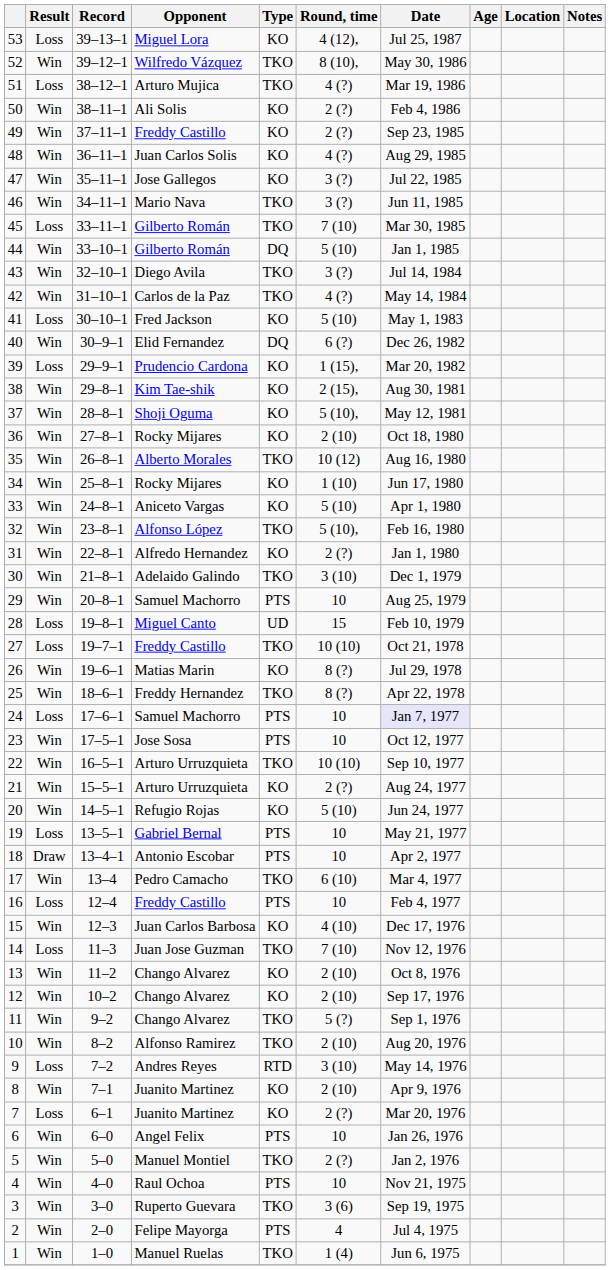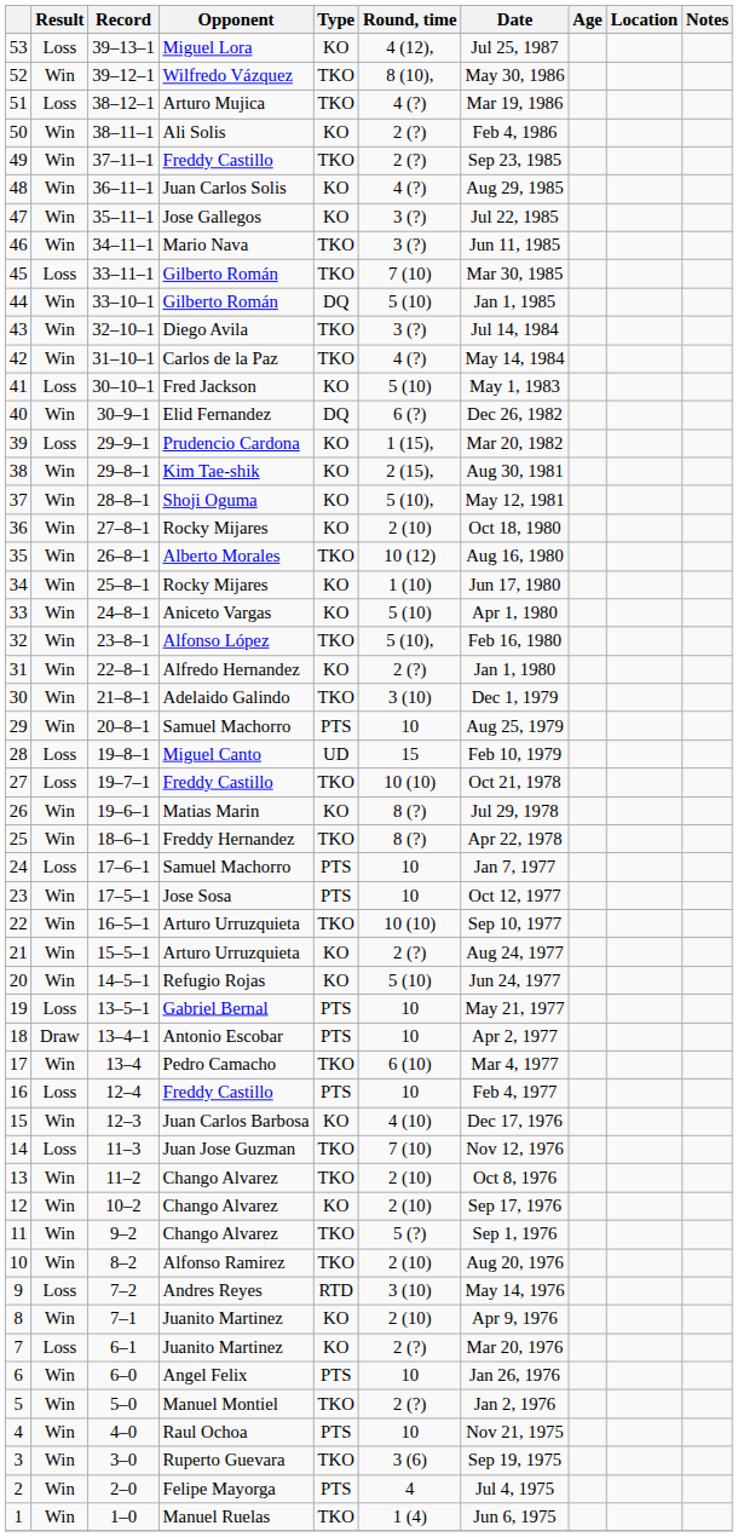49 | Type: KO -> TKO
24 | Date: lavender background -> no background
13 | Type: KO -> TKO
